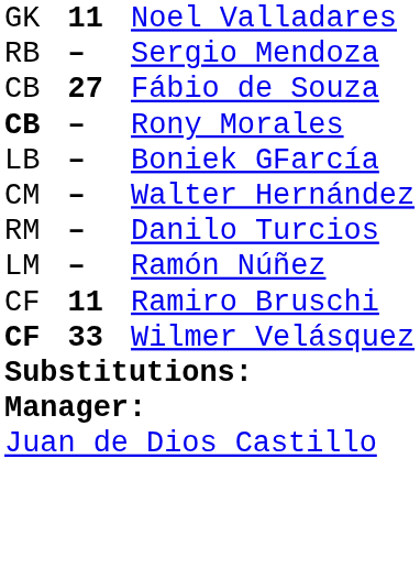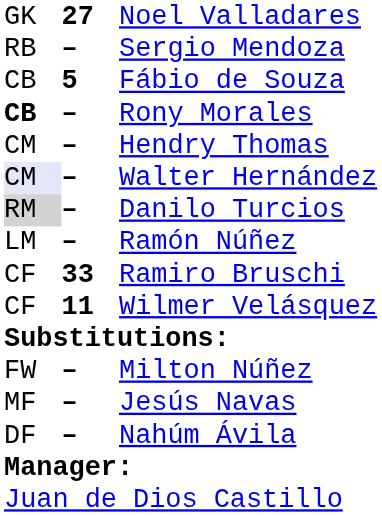Noel Valladares | column 2: 11 -> 27
Fábio de Souza | column 2: 27 -> 5
- row: LB | – | Boniek GFarcía
+ row: CM | – | Hendry Thomas
Walter Hernández | column 1: no background -> lavender background
Danilo Turcios | column 1: no background -> lightgrey background
Ramiro Bruschi | column 2: 11 -> 33
Wilmer Velásquez | column 1: bold -> normal
Wilmer Velásquez | column 2: 33 -> 11
+ row: FW | – | Milton Núñez
+ row: MF | – | Jesús Navas
+ row: DF | – | Nahúm Ávila
